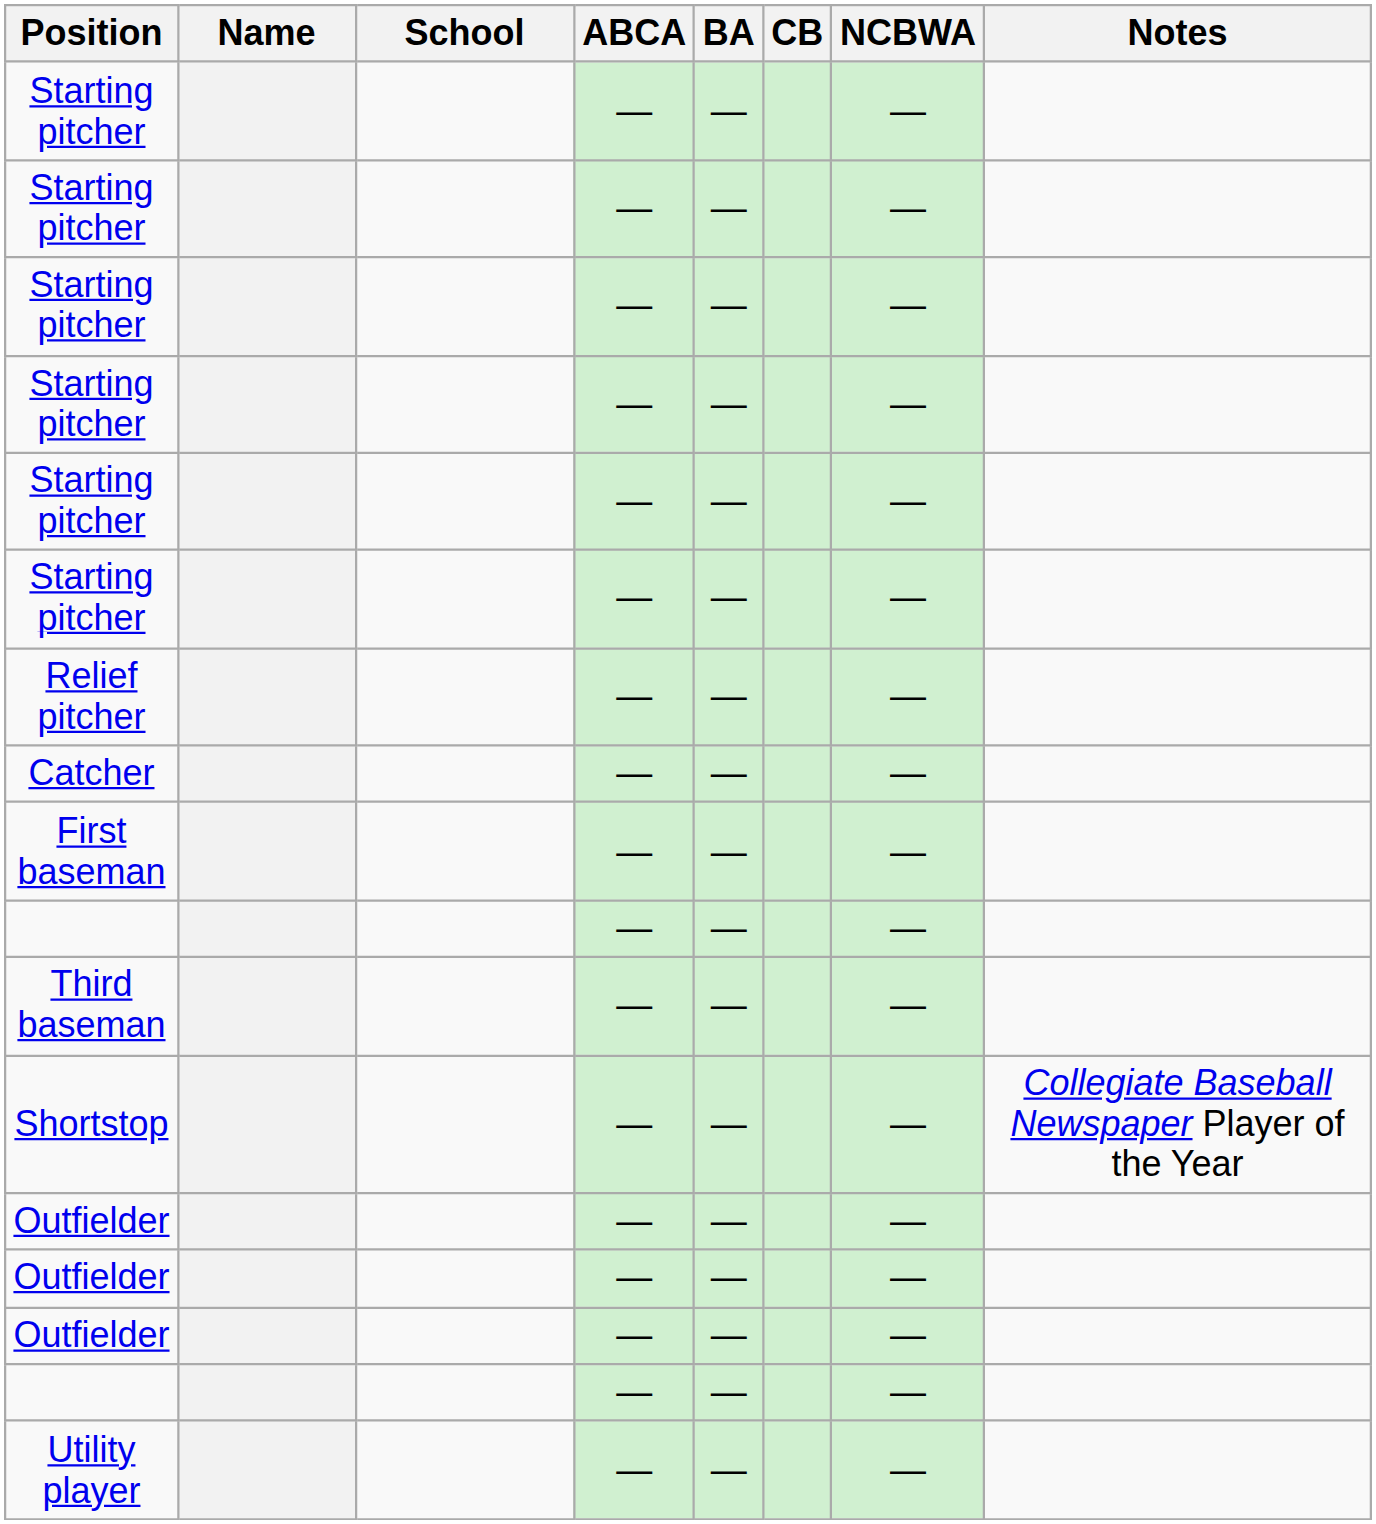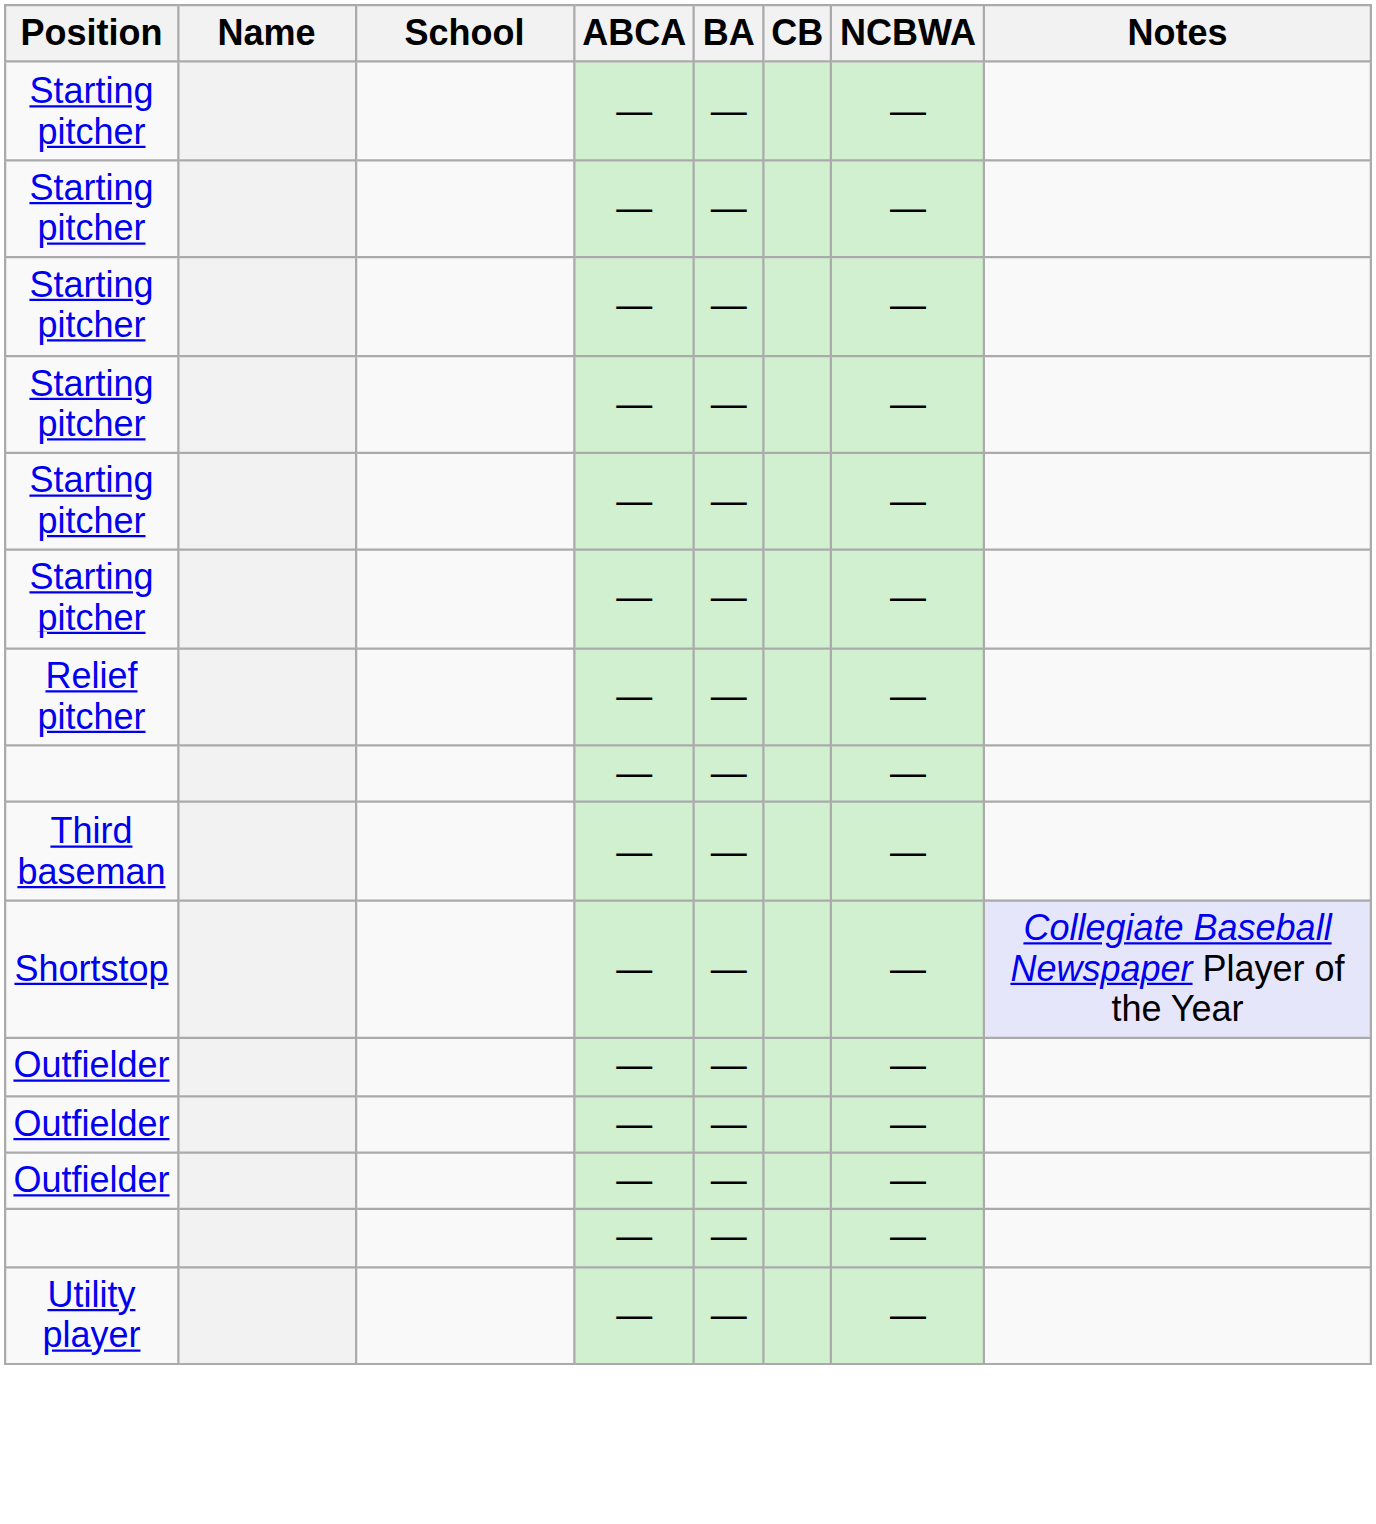- row: Catcher | — | — | —
- row: First baseman | — | — | —
Shortstop | Notes: no background -> lavender background
